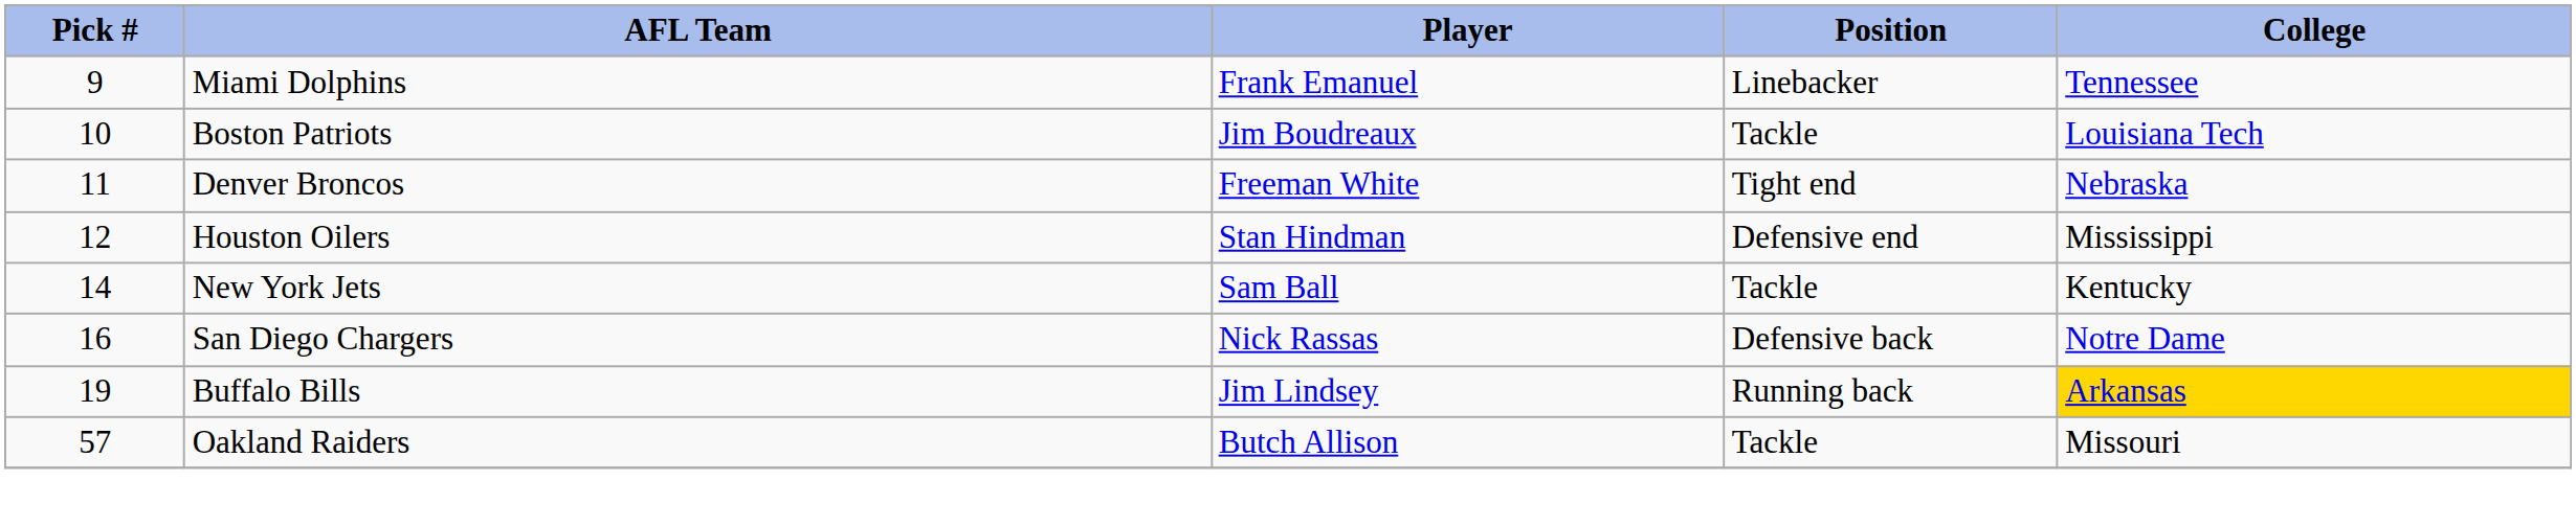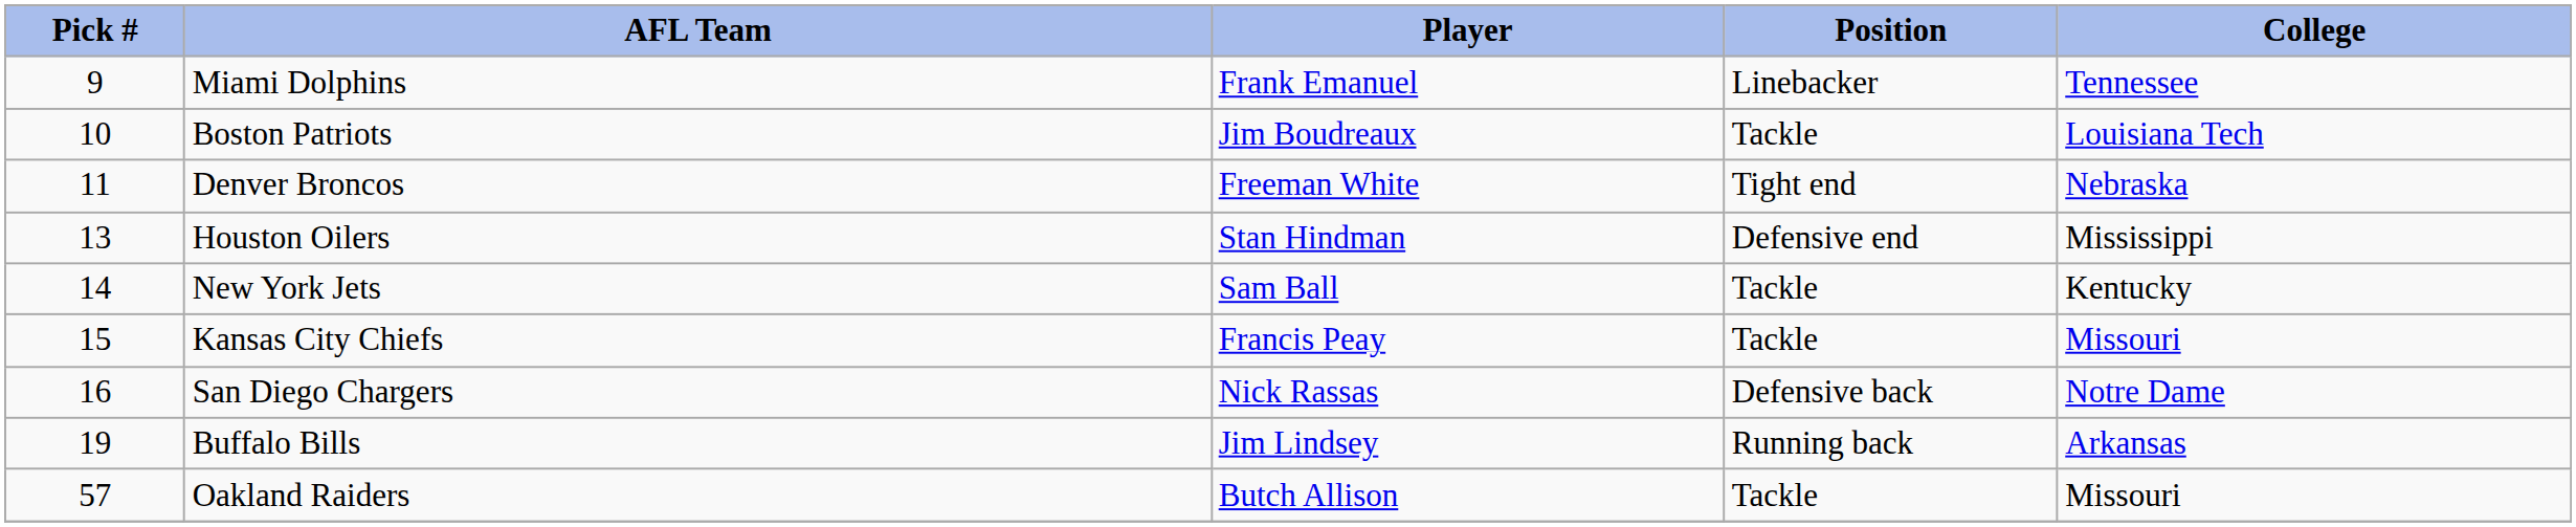Houston Oilers | Pick #: 12 -> 13
+ row: 15 | Kansas City Chiefs | Francis Peay | Tackle | Missouri
Buffalo Bills | College: gold background -> no background
